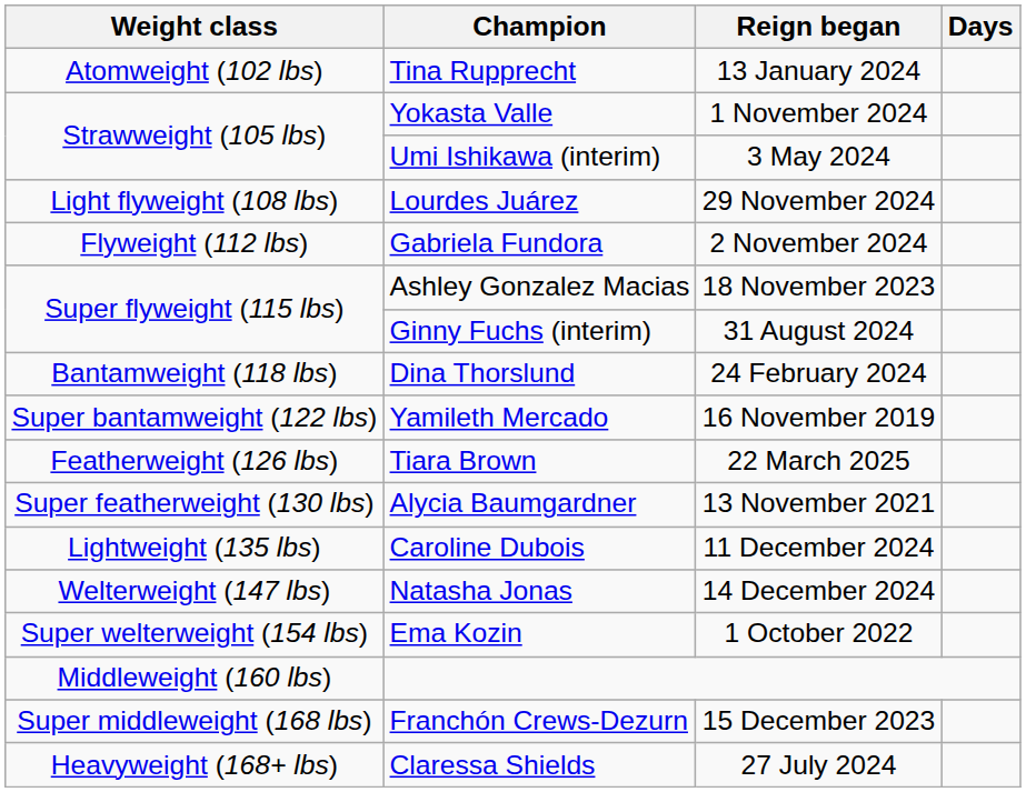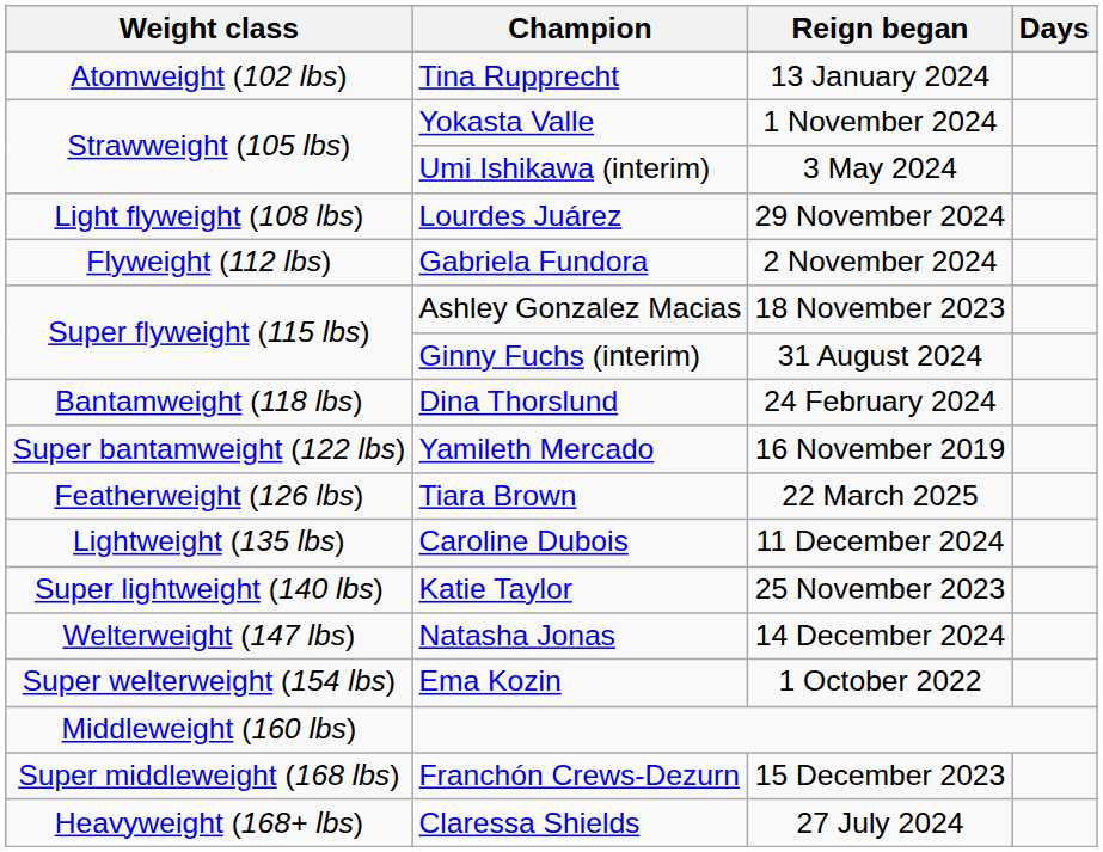- row: Super featherweight (130 lbs) | Alycia Baumgardner | 13 November 2021
+ row: Super lightweight (140 lbs) | Katie Taylor | 25 November 2023
